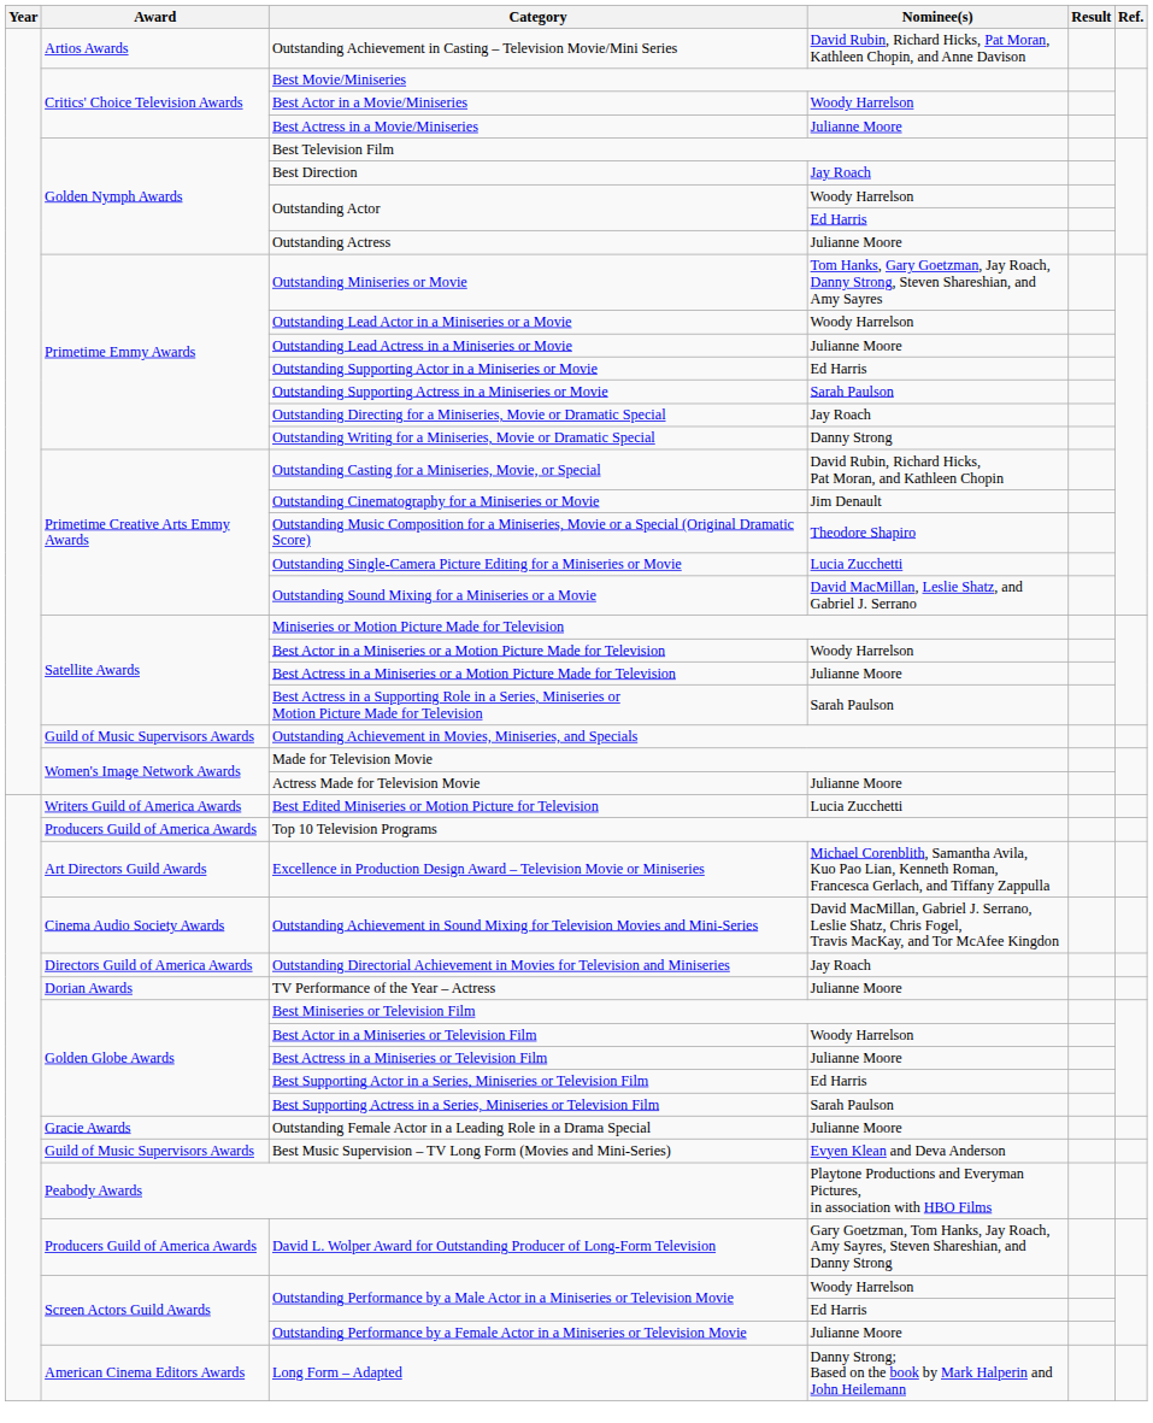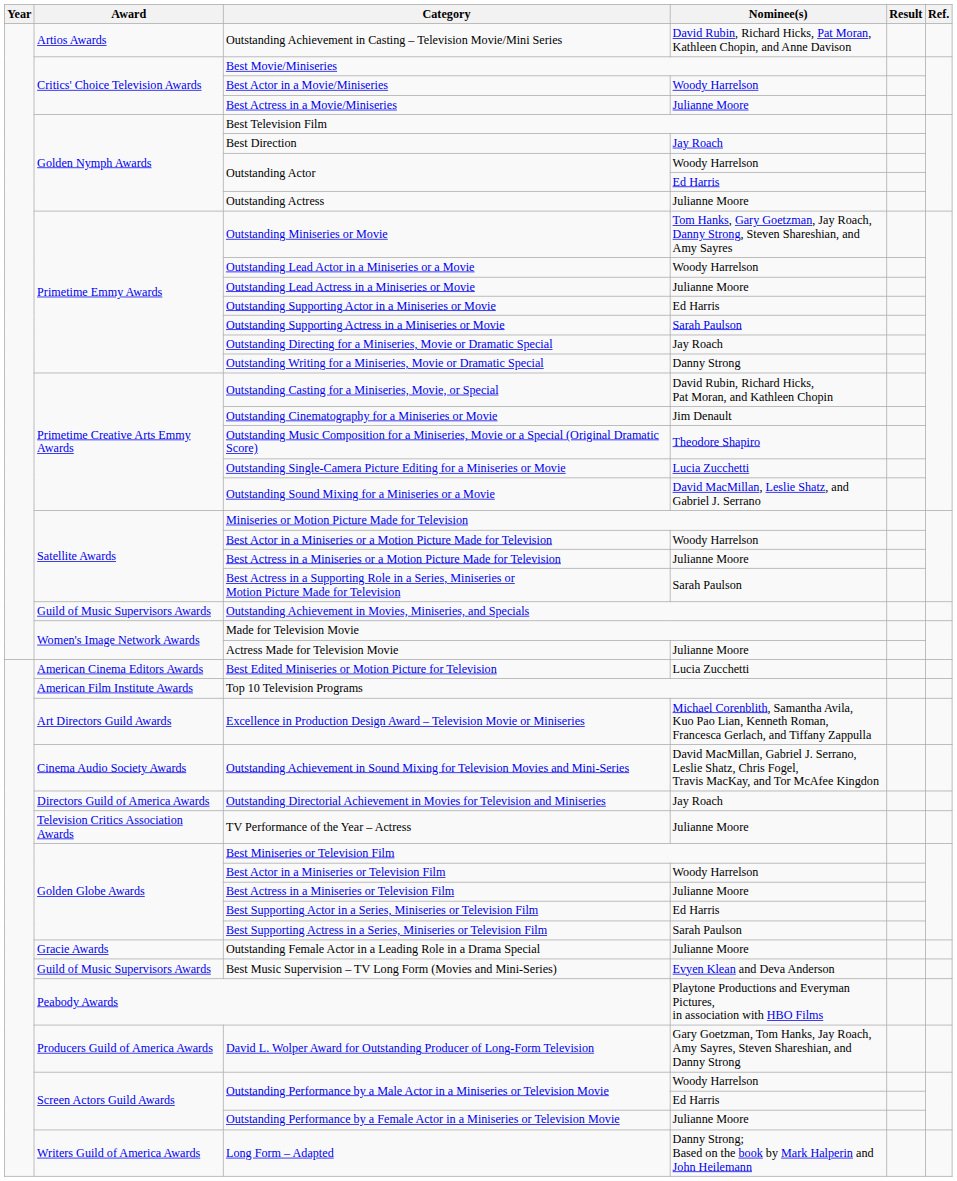Best Edited Miniseries or Motion Picture for Television | Award: Writers Guild of America Awards -> American Cinema Editors Awards
Top 10 Television Programs | Award: Producers Guild of America Awards -> American Film Institute Awards
TV Performance of the Year – Actress | Award: Dorian Awards -> Television Critics Association Awards
Long Form – Adapted | Award: American Cinema Editors Awards -> Writers Guild of America Awards
